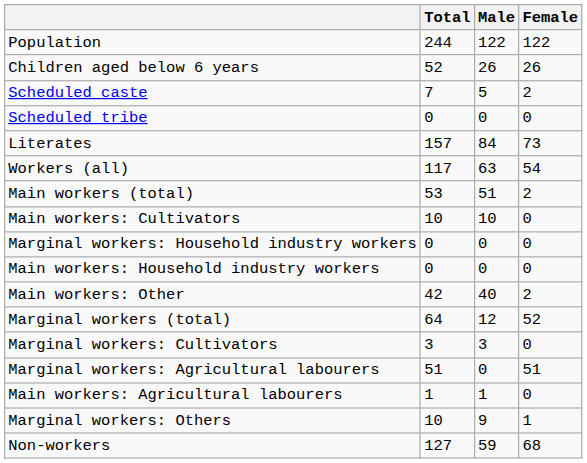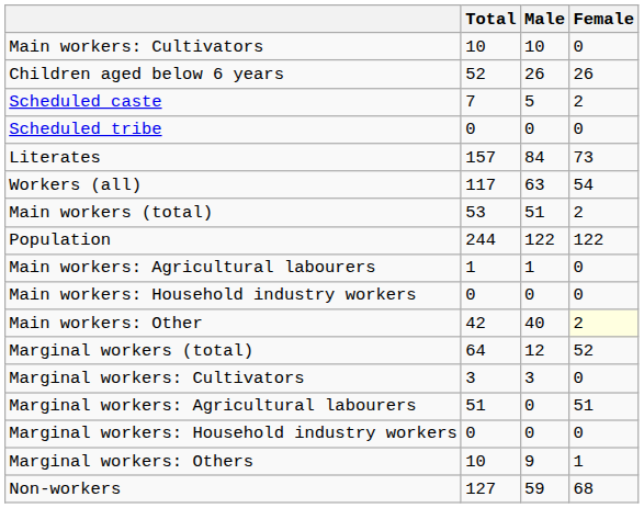rows swapped: Population <-> Main workers: Cultivators
rows swapped: Main workers: Agricultural labourers <-> Marginal workers: Household industry workers
Main workers: Other | Female: no background -> lightyellow background
